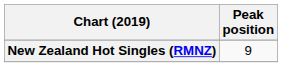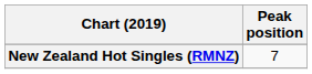New Zealand Hot Singles (RMNZ) | Peak position: 9 -> 7
